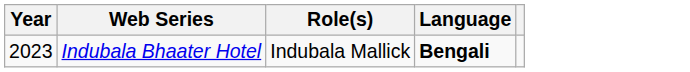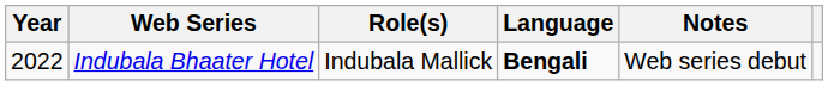+ column: Notes | Web series debut
Indubala Bhaater Hotel | Year: 2023 -> 2022
